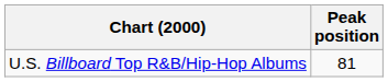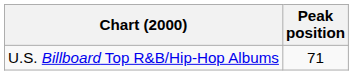U.S. Billboard Top R&B/Hip-Hop Albums | Peak position: 81 -> 71
